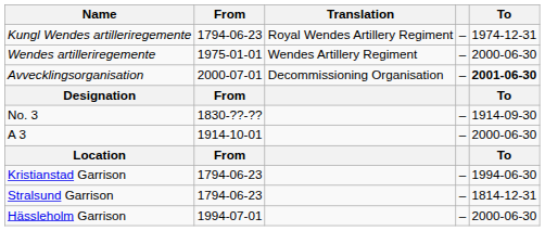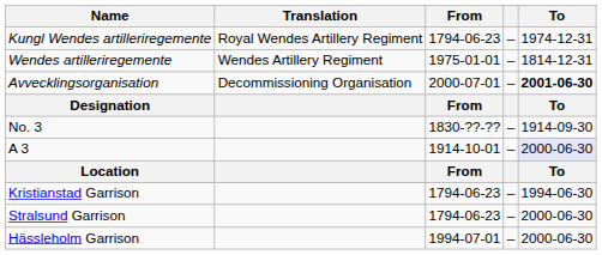columns swapped: Translation <-> From
Wendes artilleriregemente | To: 2000-06-30 -> 1814-12-31
A 3 | To: no background -> lavender background
Stralsund Garrison | To: 1814-12-31 -> 2000-06-30
